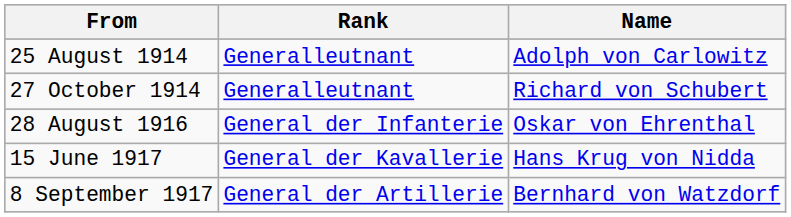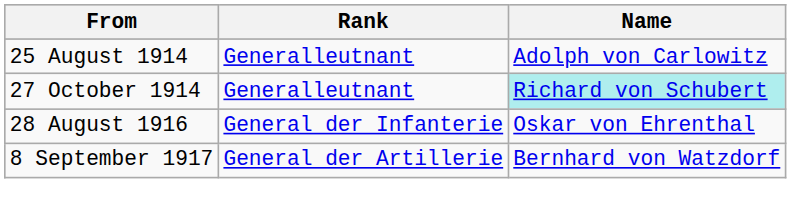27 October 1914 | Name: no background -> paleturquoise background
- row: 15 June 1917 | General der Kavallerie | Hans Krug von Nidda
